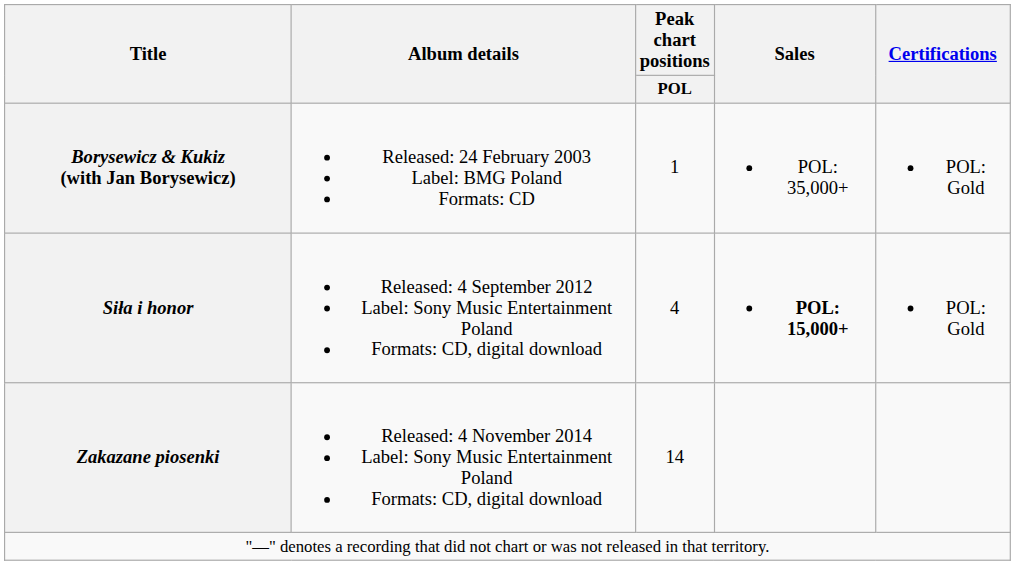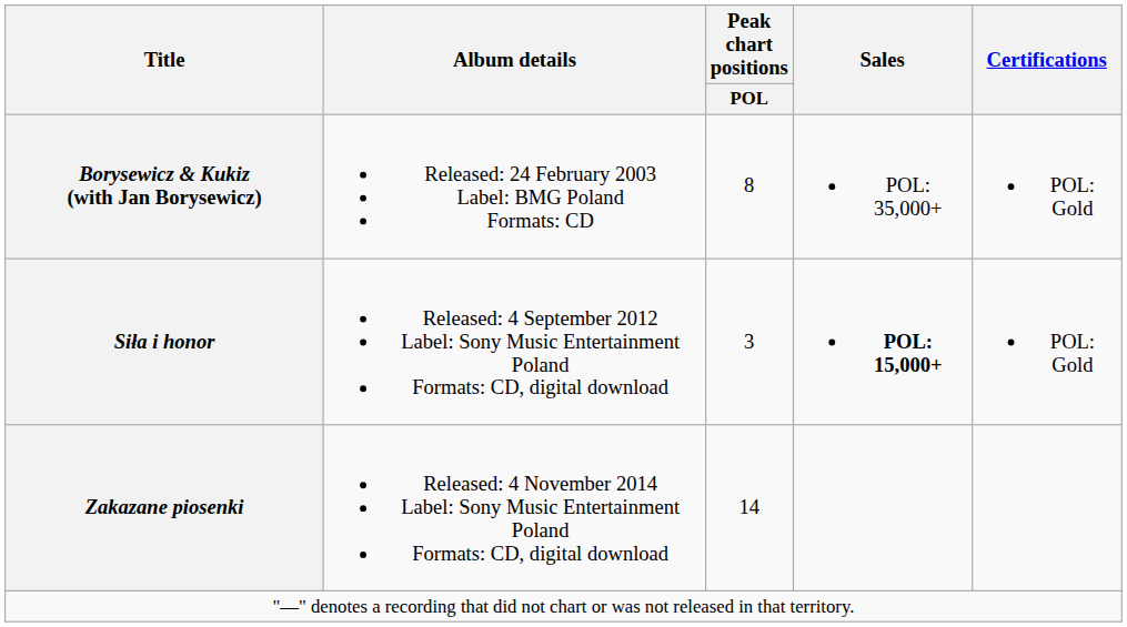Borysewicz & Kukiz (with Jan Borysewicz) | Peak chart positions / POL: 1 -> 8
Siła i honor | Peak chart positions / POL: 4 -> 3
